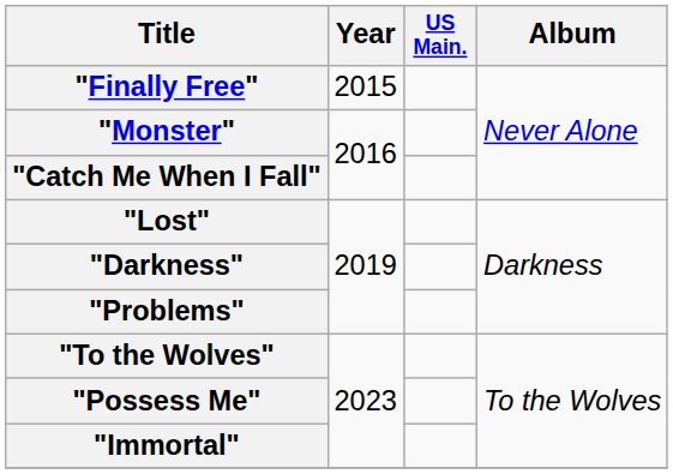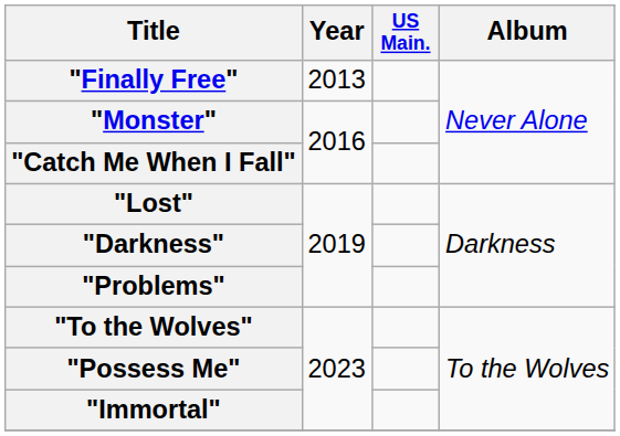"Finally Free" | Year: 2015 -> 2013
